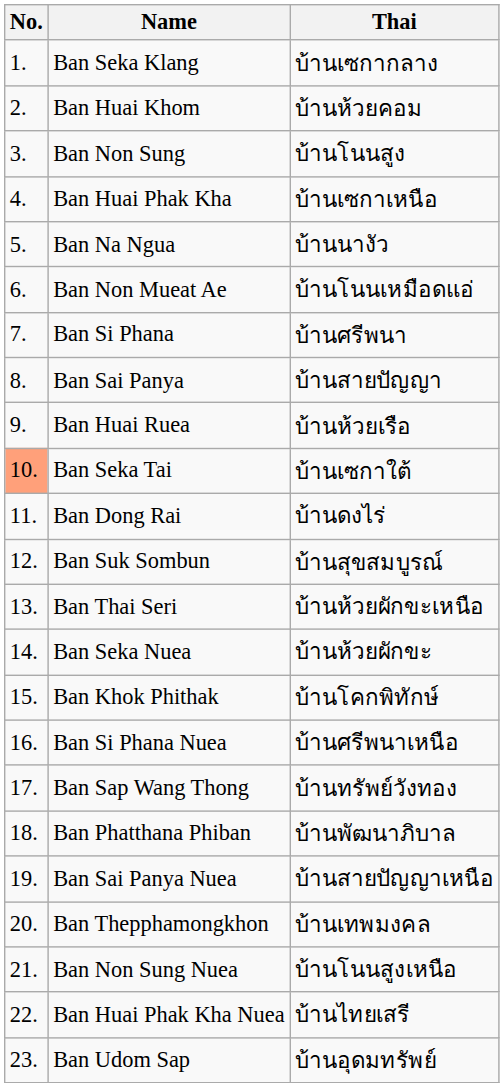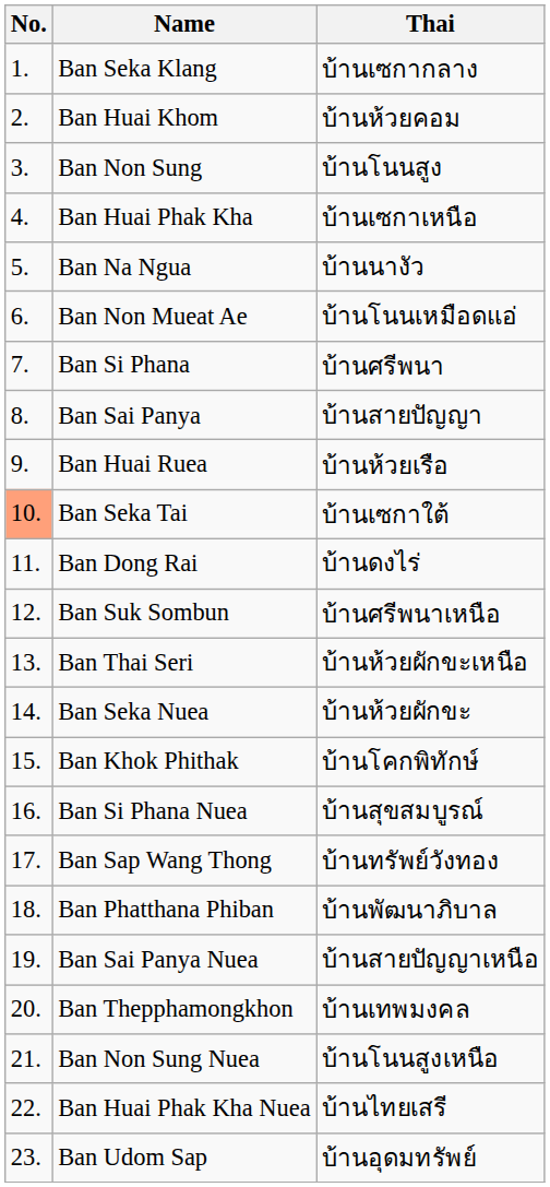Ban Suk Sombun | Thai: บ้านสุขสมบูรณ์ -> บ้านศรีพนาเหนือ
Ban Si Phana Nuea | Thai: บ้านศรีพนาเหนือ -> บ้านสุขสมบูรณ์
